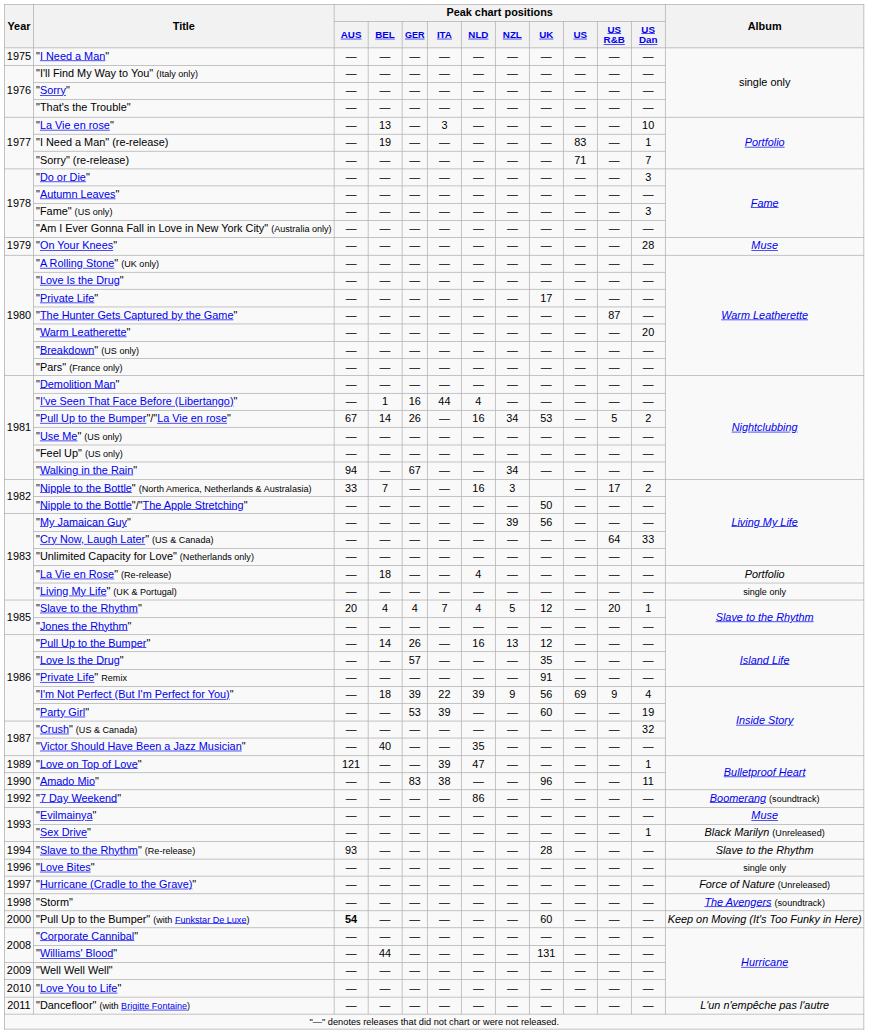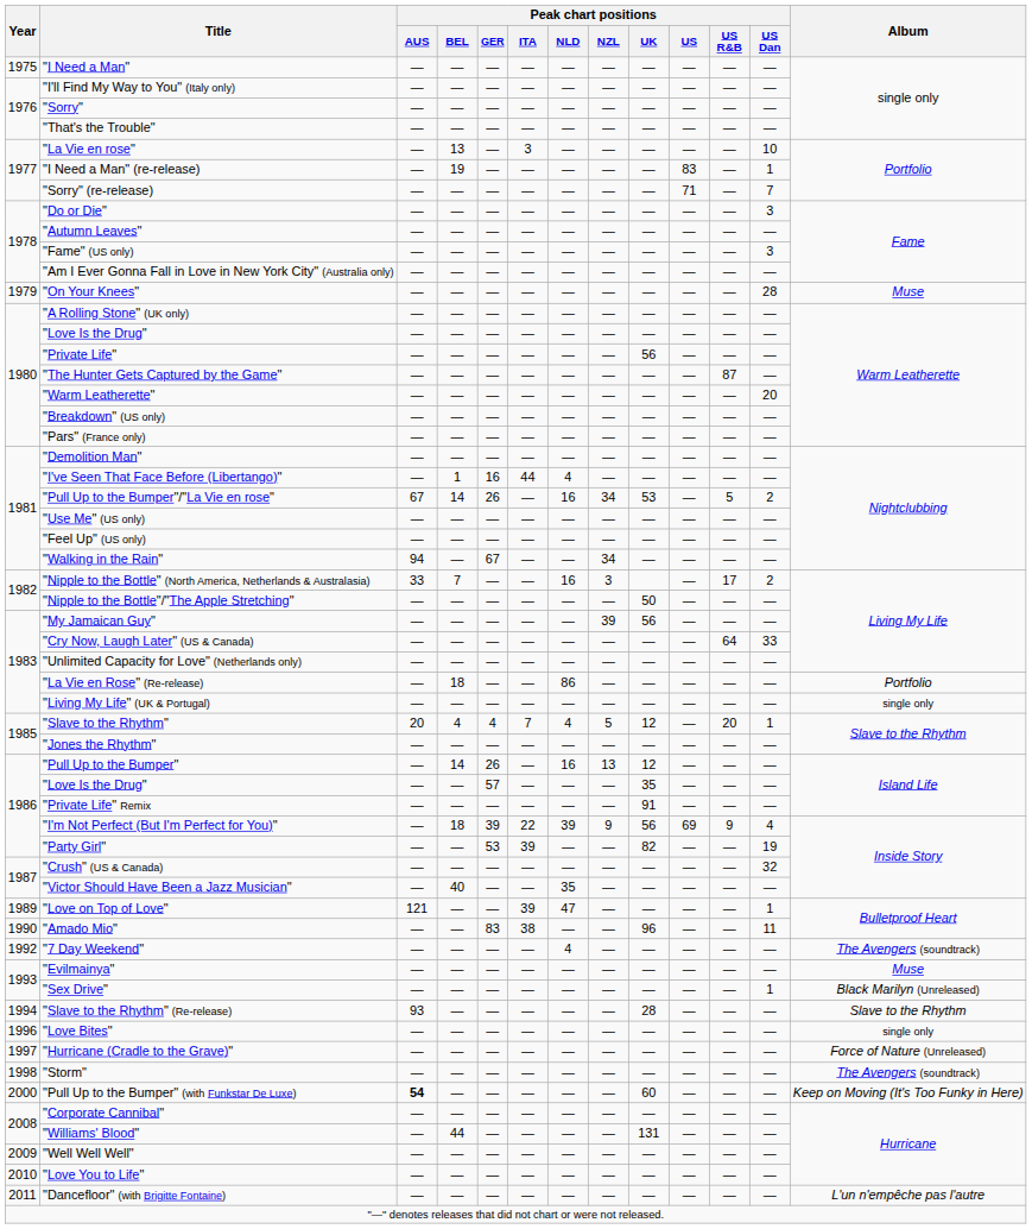"Private Life" | Peak chart positions / UK: 17 -> 56
"La Vie en Rose" (Re-release) | Peak chart positions / NLD: 4 -> 86
"Party Girl" | Peak chart positions / UK: 60 -> 82
"7 Day Weekend" | Peak chart positions / NLD: 86 -> 4
"7 Day Weekend" | Album: Boomerang (soundtrack) -> The Avengers (soundtrack)
